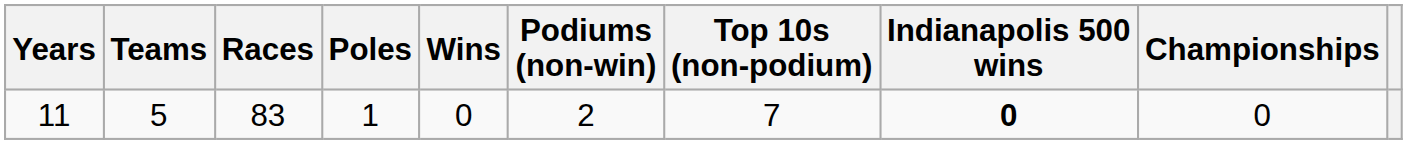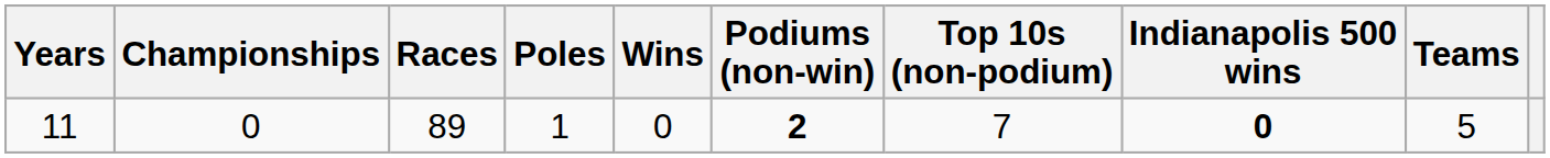columns swapped: Teams <-> Championships
11 | Races: 83 -> 89
11 | Podiums (non-win): normal -> bold
